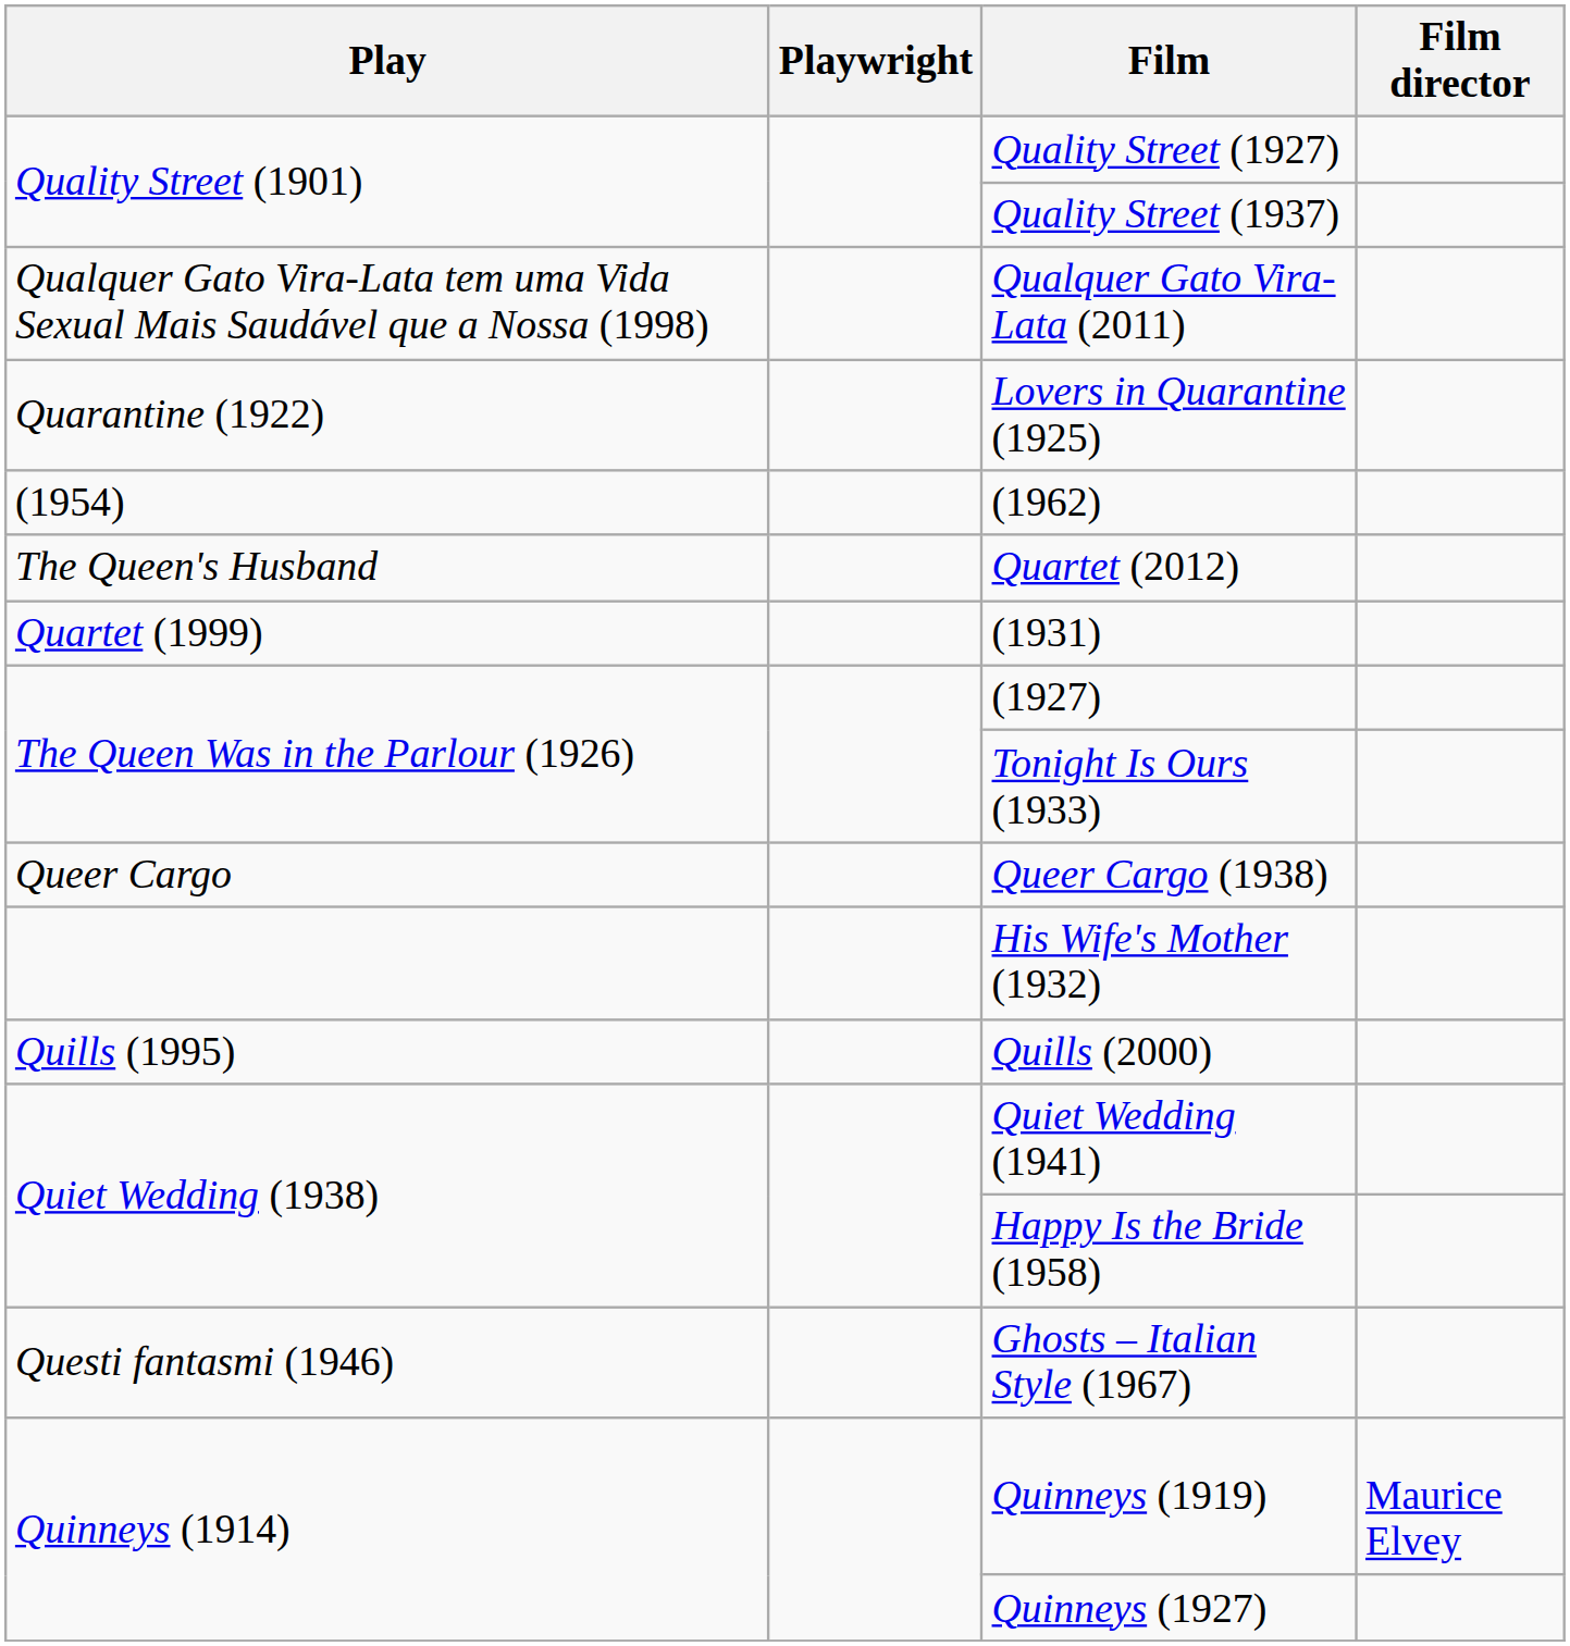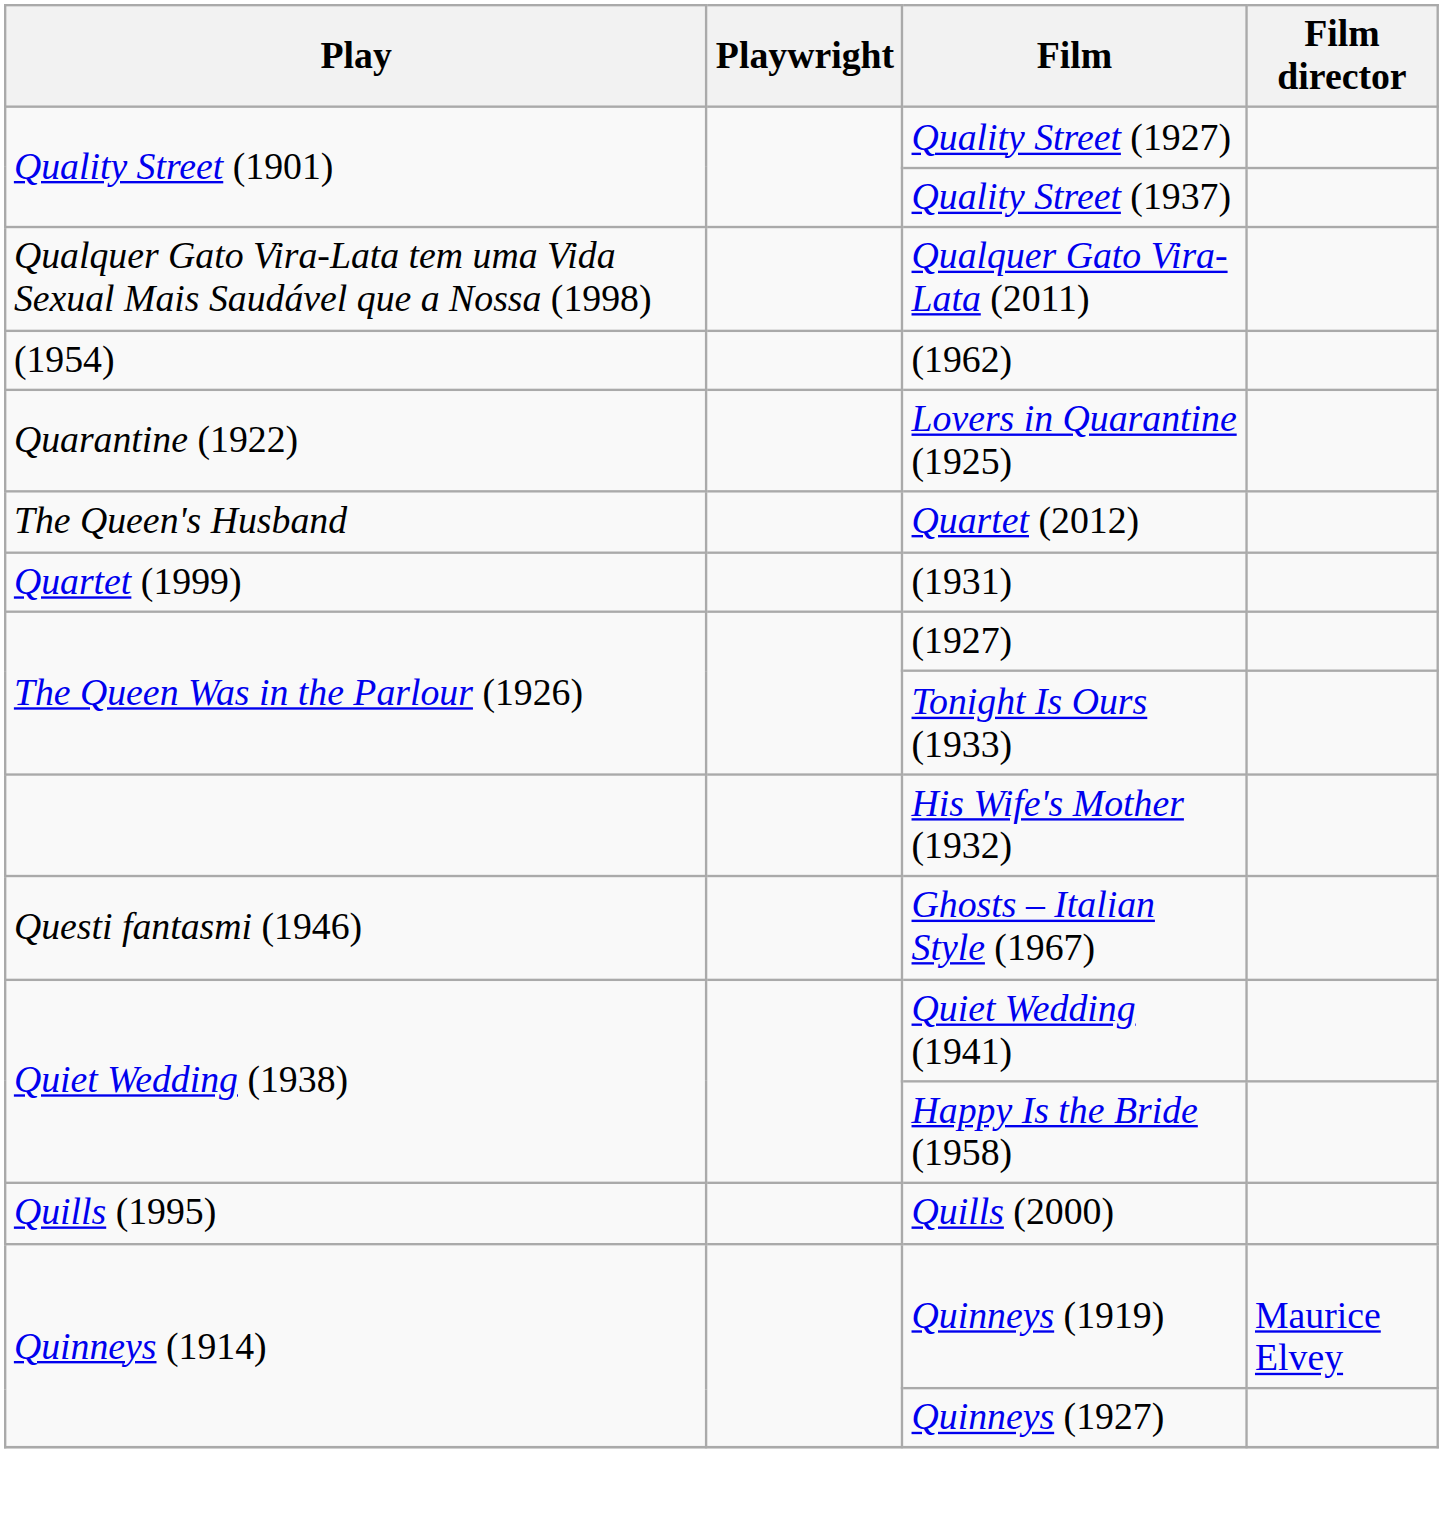rows swapped: Lovers in Quarantine (1925) <-> (1962)
- row: Queer Cargo | Queer Cargo (1938)
rows swapped: Ghosts – Italian Style (1967) <-> Quills (2000)
